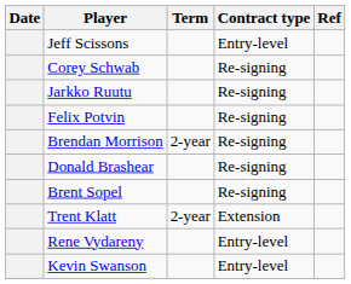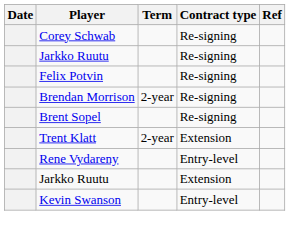- row: Jeff Scissons | Entry-level
- row: Donald Brashear | Re-signing
+ row: Jarkko Ruutu | Extension
